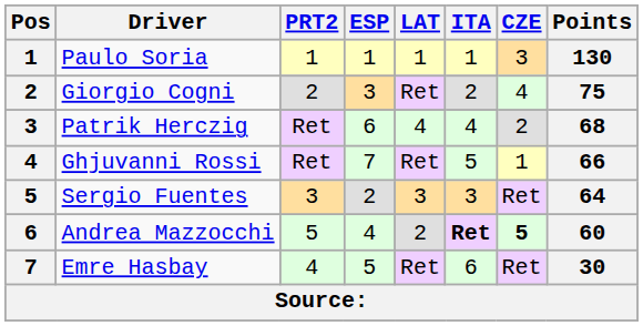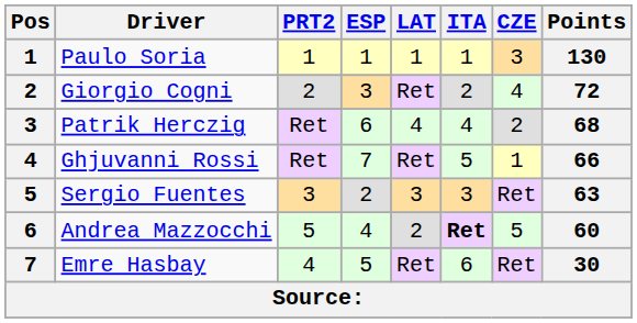Giorgio Cogni | Points: 75 -> 72
Sergio Fuentes | Points: 64 -> 63
Andrea Mazzocchi | CZE: bold -> normal
